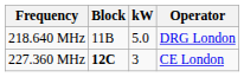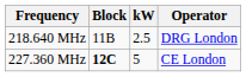218.640 MHz | kW: 5.0 -> 2.5
227.360 MHz | kW: 3 -> 5
